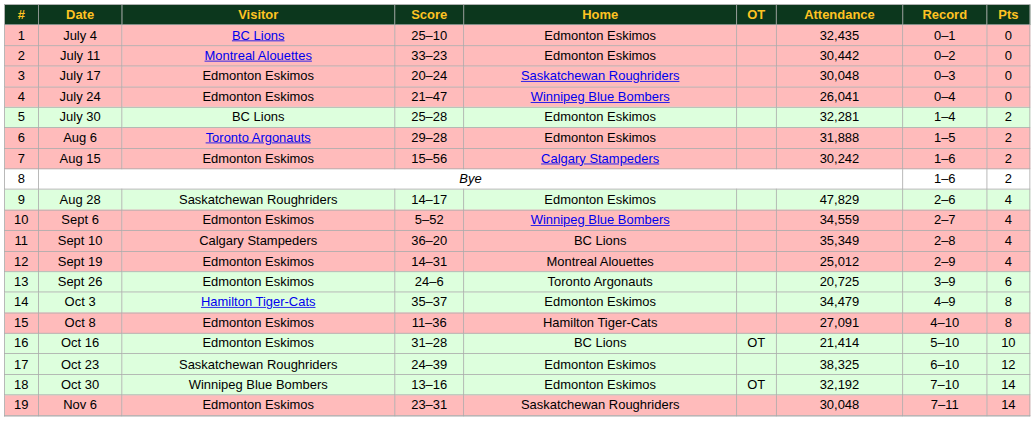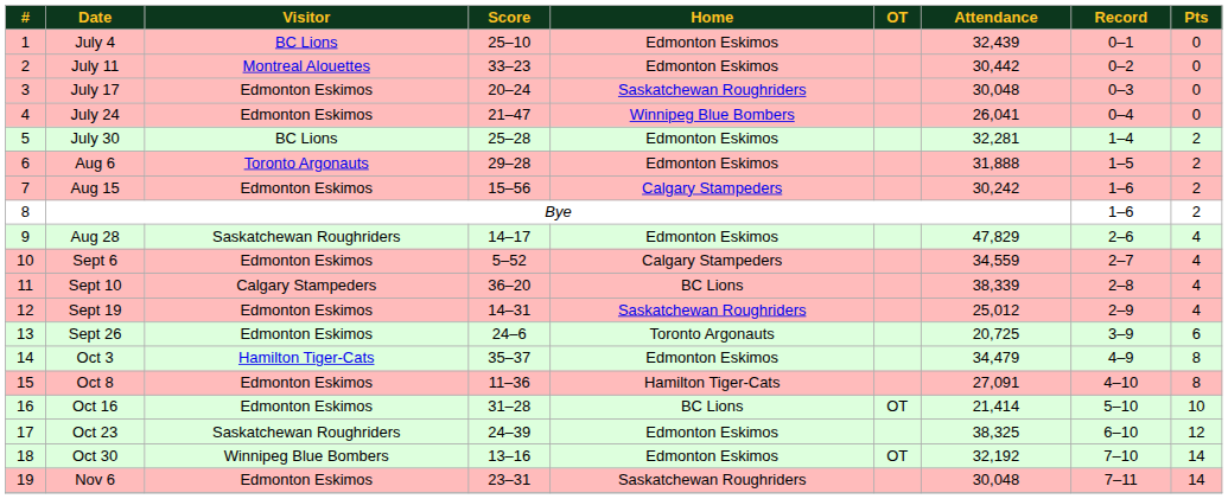July 4 | Attendance: 32,435 -> 32,439
Sept 6 | Home: Winnipeg Blue Bombers -> Calgary Stampeders
Sept 10 | Attendance: 35,349 -> 38,339
Sept 19 | Home: Montreal Alouettes -> Saskatchewan Roughriders
